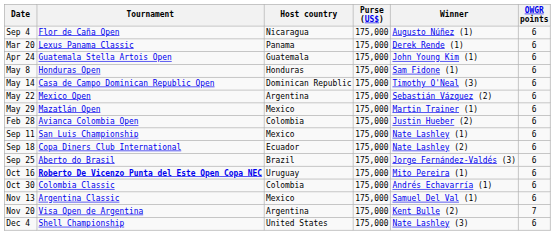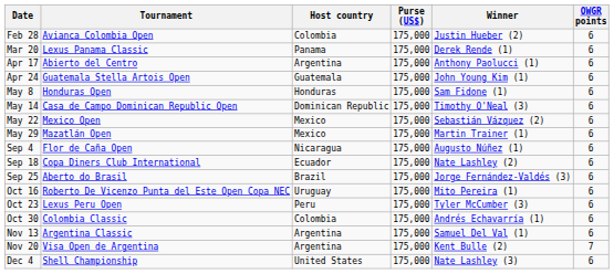rows swapped: Feb 28 <-> Sep 4
+ row: Apr 17 | Abierto del Centro | Argentina | 175,000 | Anthony Paolucci (1) | 6
May 22 | Host country: Argentina -> Mexico
- row: Sep 11 | San Luis Championship | Mexico | 175,000 | Nate Lashley (1) | 6
Oct 16 | Tournament: bold -> normal
+ row: Oct 23 | Lexus Peru Open | Peru | 175,000 | Tyler McCumber (3) | 6
Nov 13 | Host country: Mexico -> Argentina
